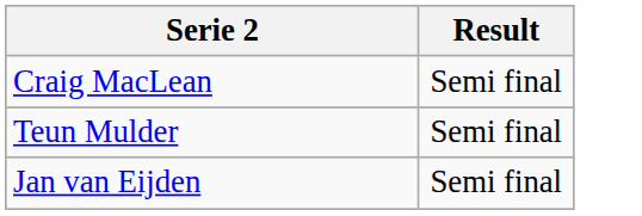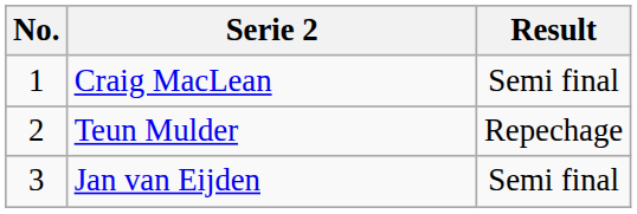+ column: No. | 1 | 2 | 3
Teun Mulder | Result: Semi final -> Repechage
